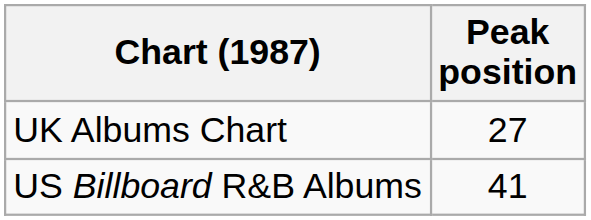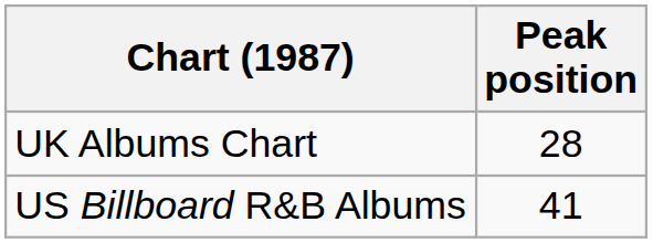UK Albums Chart | Peak position: 27 -> 28
